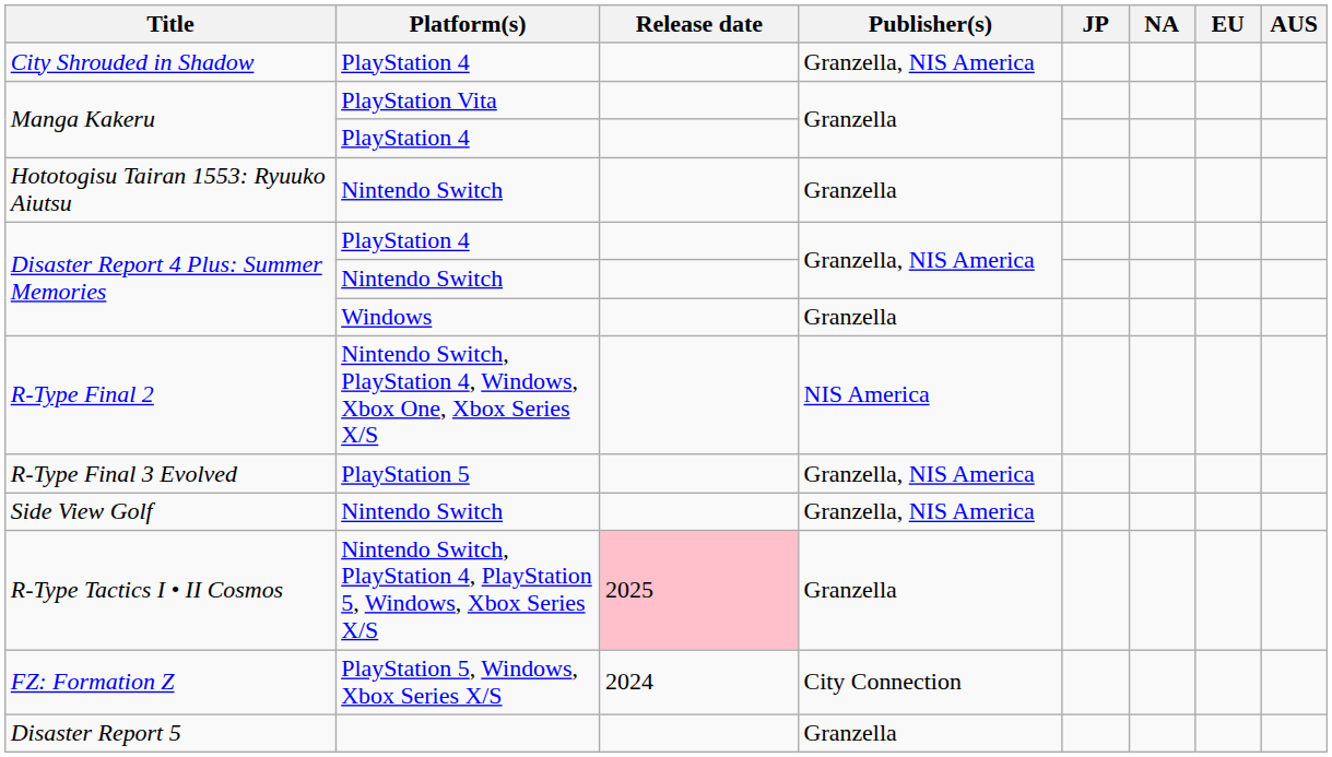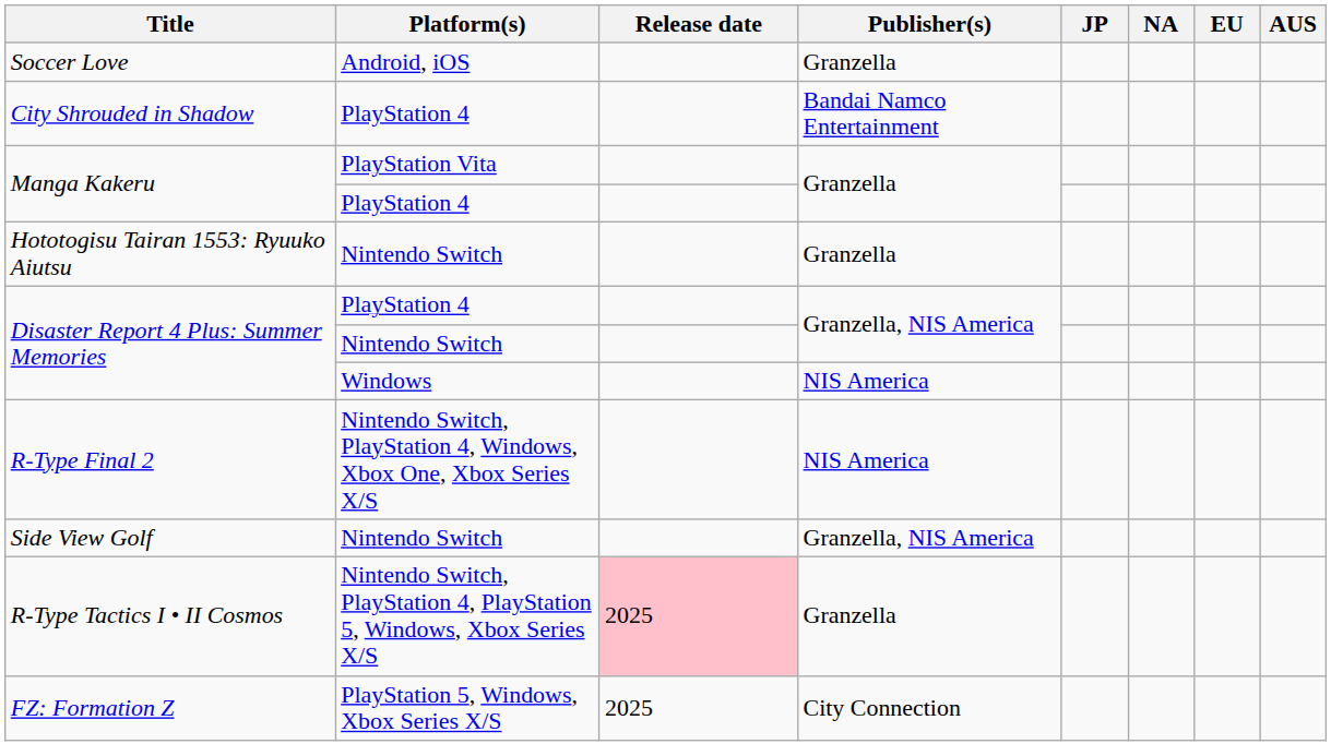+ row: Soccer Love | Android, iOS | Granzella
City Shrouded in Shadow | Publisher(s): Granzella, NIS America -> Bandai Namco Entertainment
Disaster Report 4 Plus: Summer Memories / Windows | Publisher(s): Granzella -> NIS America
- row: R-Type Final 3 Evolved | PlayStation 5 | Granzella, NIS America
FZ: Formation Z | Release date: 2024 -> 2025
- row: Disaster Report 5 | Granzella
